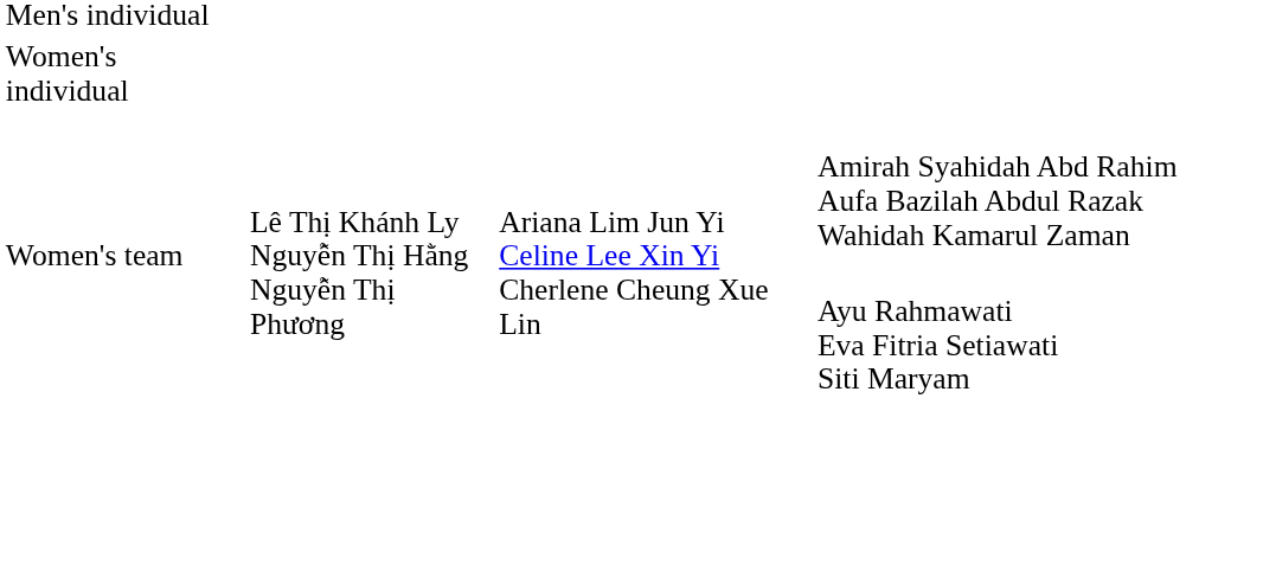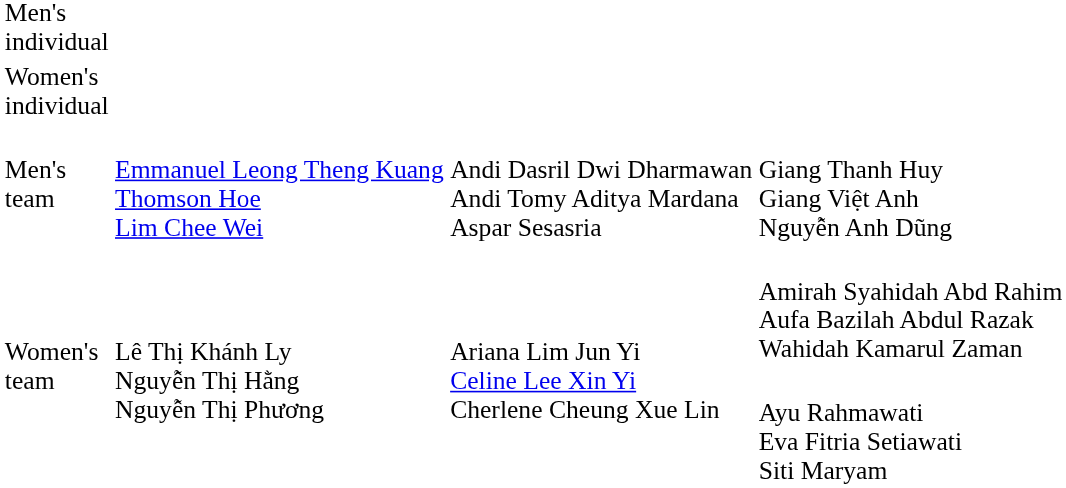+ row: Men's team | Emmanuel Leong Theng Kuang Thomson Hoe Lim Chee Wei | Andi Dasril Dwi Dharmawan Andi Tomy Aditya Mardana Aspar Sesasria | Giang Thanh Huy Giang Việt Anh Nguyễn Anh Dũng
